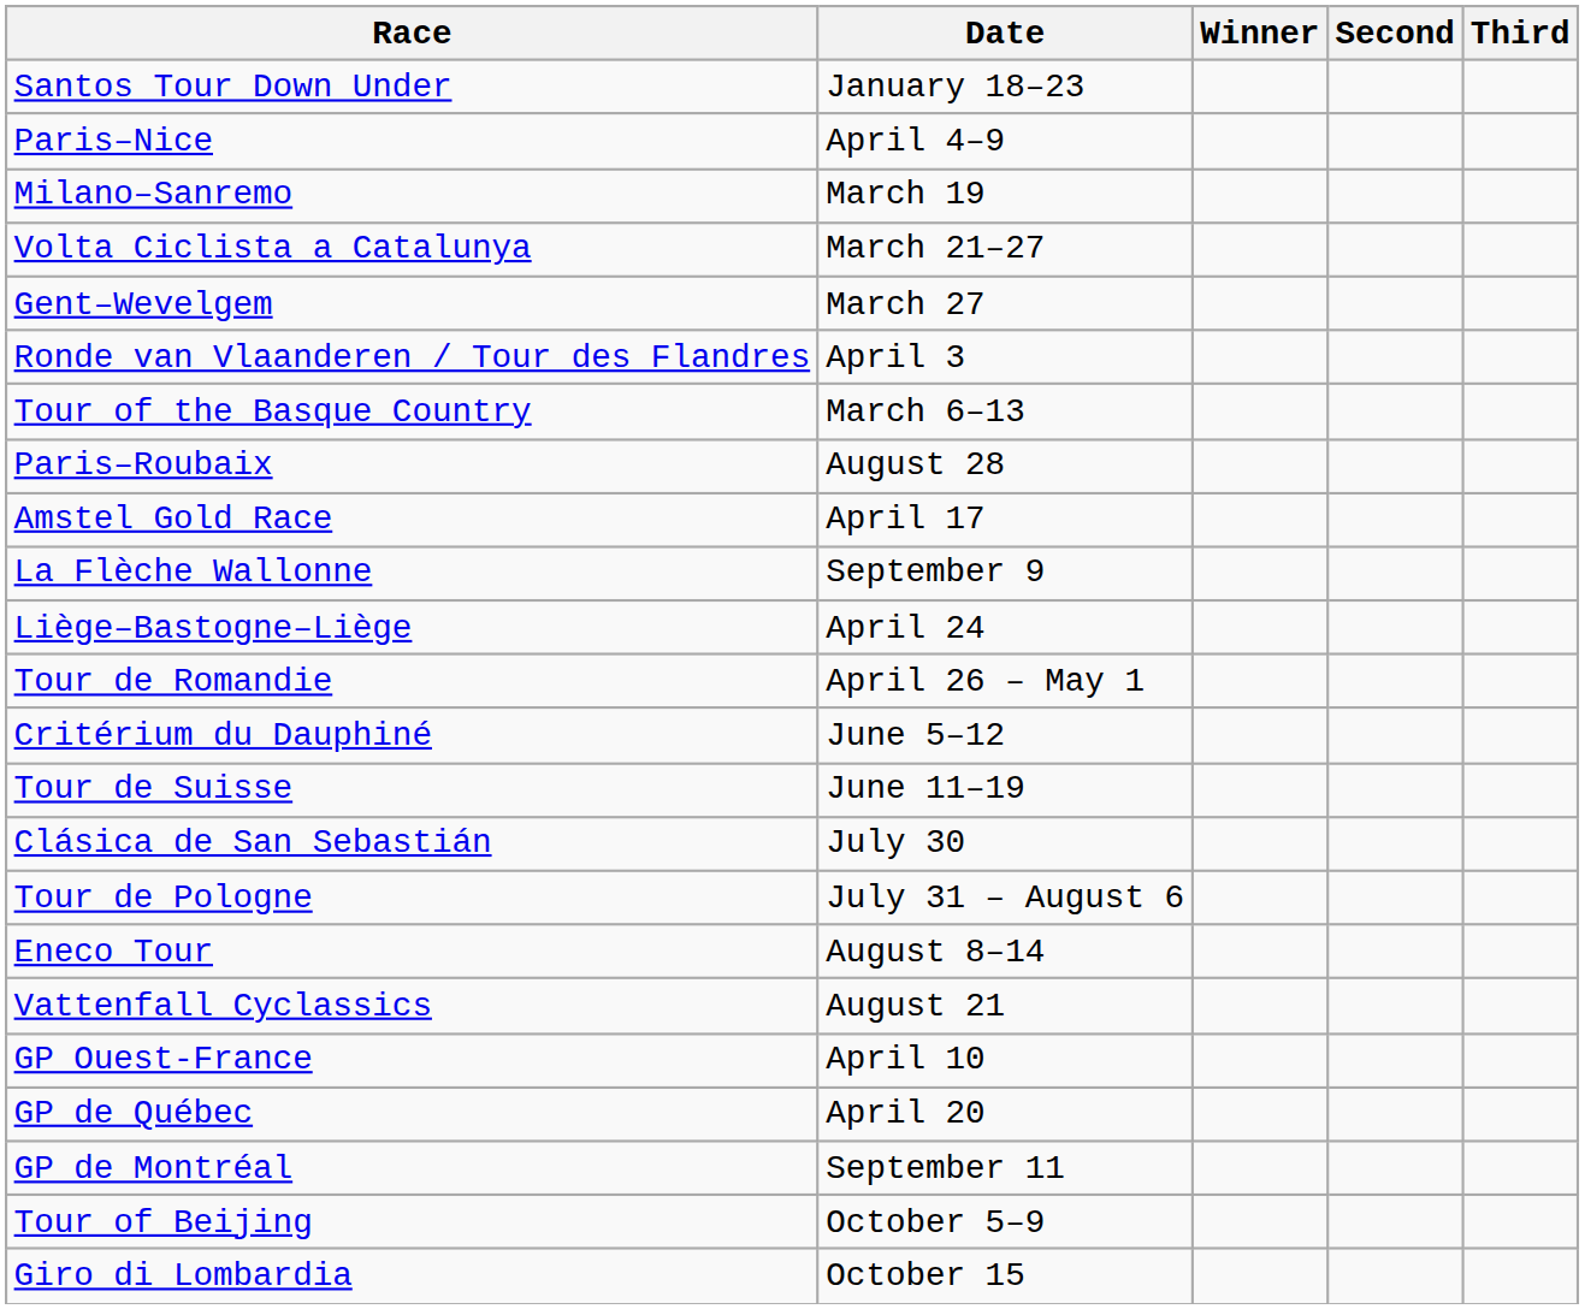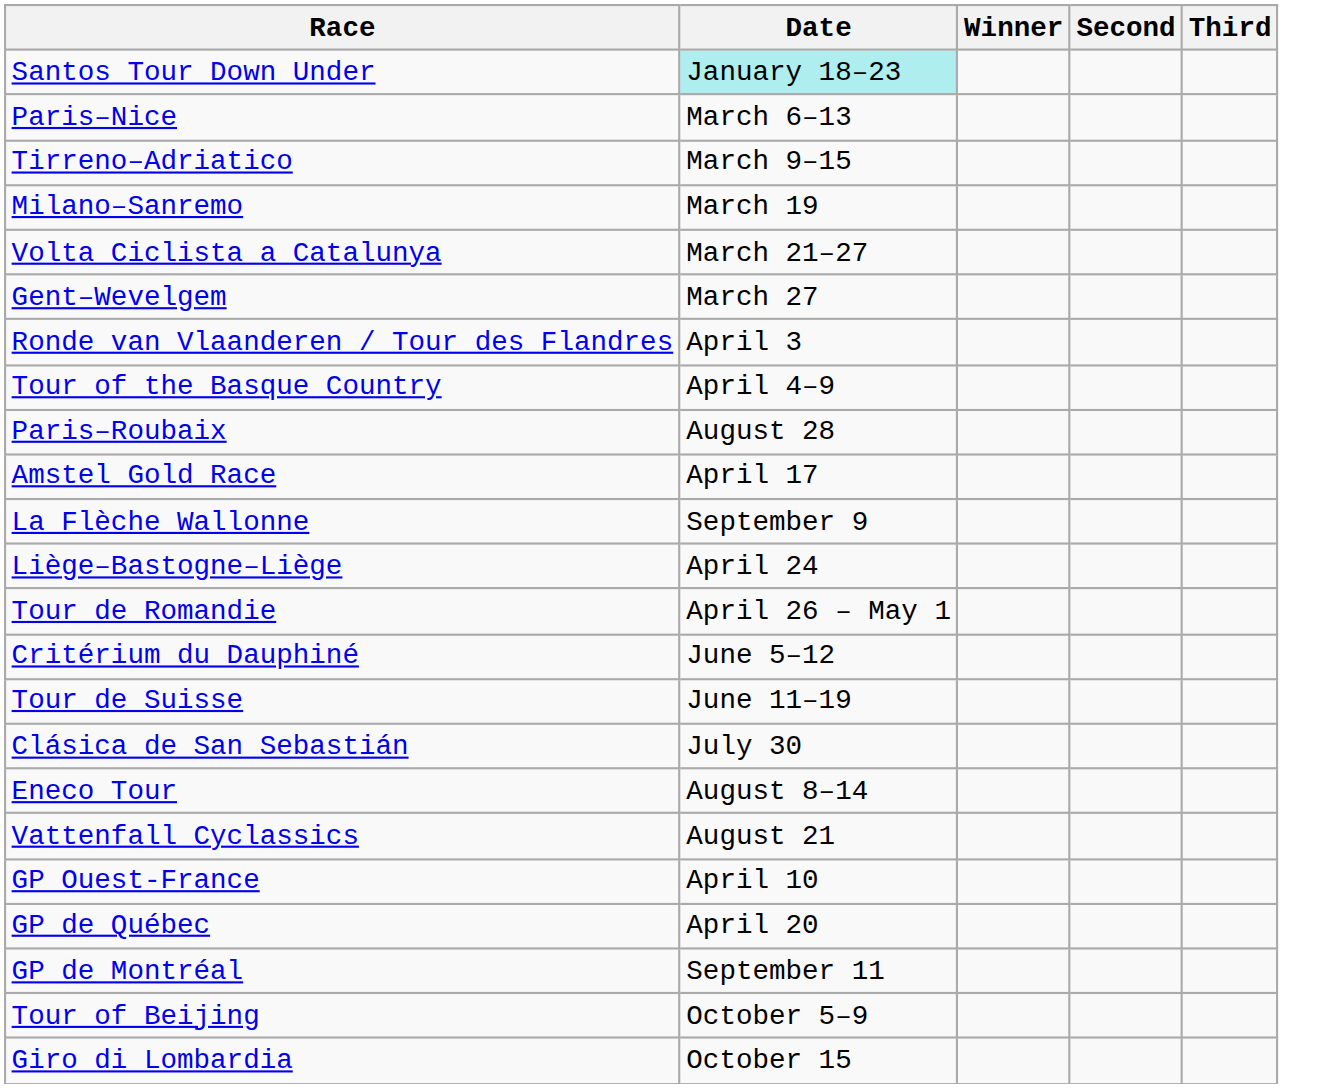Santos Tour Down Under | Date: no background -> paleturquoise background
Paris–Nice | Date: April 4–9 -> March 6–13
+ row: Tirreno–Adriatico | March 9–15
Tour of the Basque Country | Date: March 6–13 -> April 4–9
- row: Tour de Pologne | July 31 – August 6
